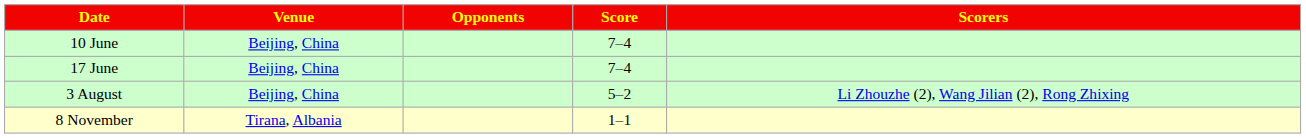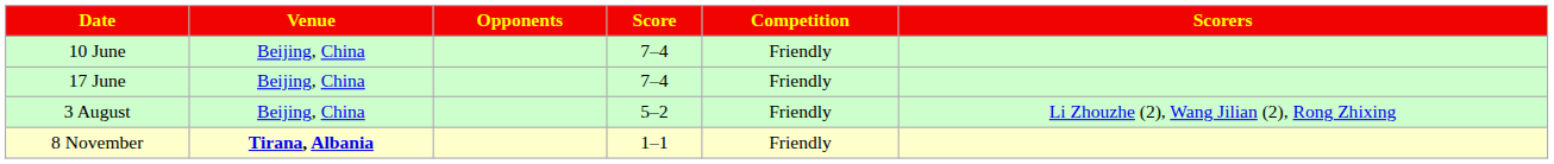+ column: Competition | Friendly | Friendly | Friendly | Friendly
8 November | Venue: normal -> bold
